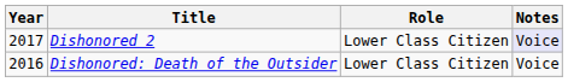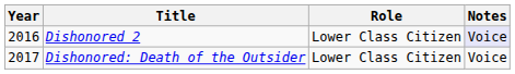Dishonored 2 | Year: 2017 -> 2016
Dishonored: Death of the Outsider | Year: 2016 -> 2017
